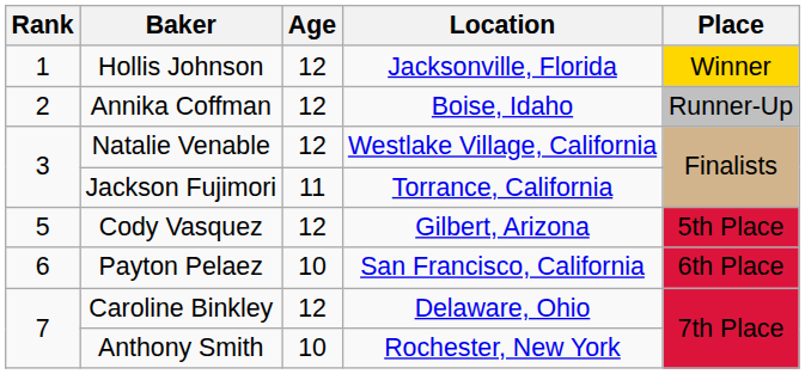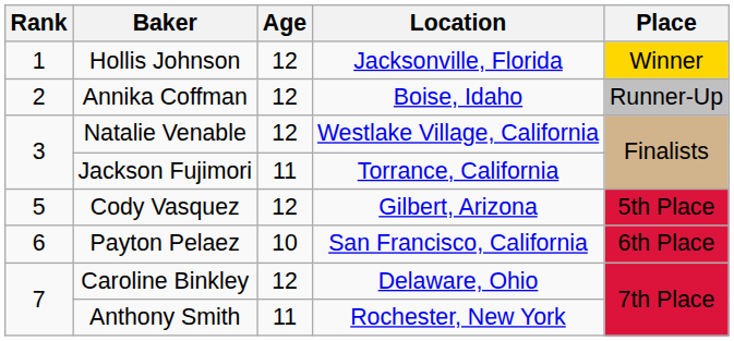Anthony Smith | Age: 10 -> 11
